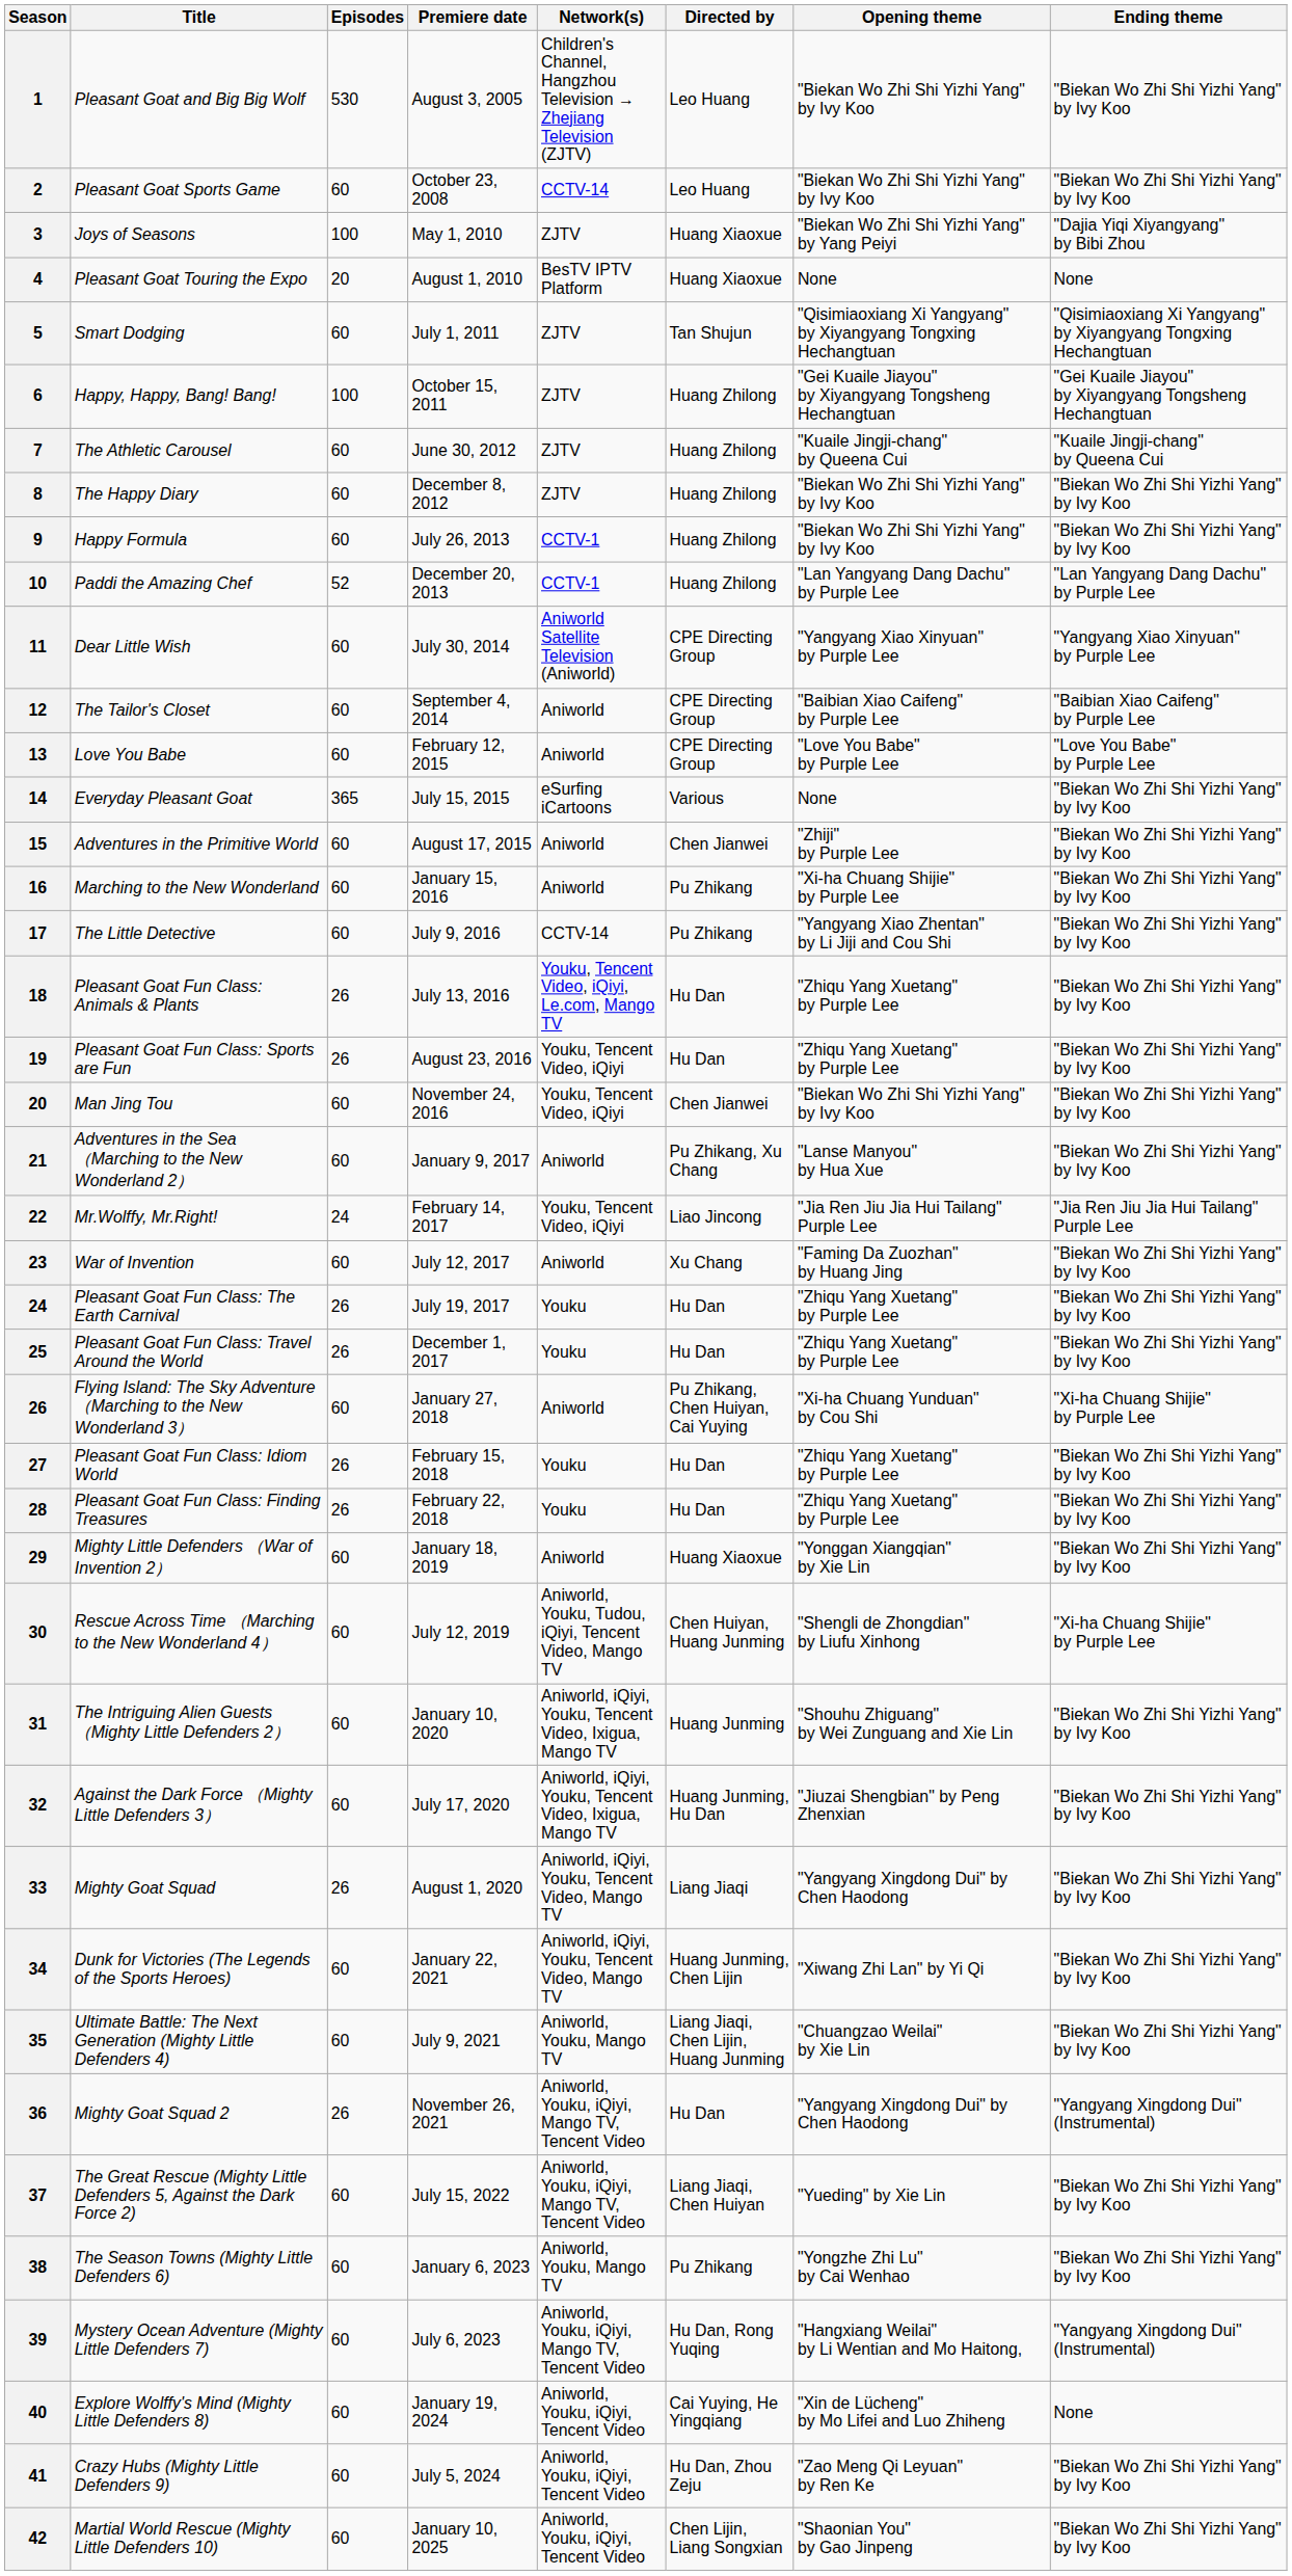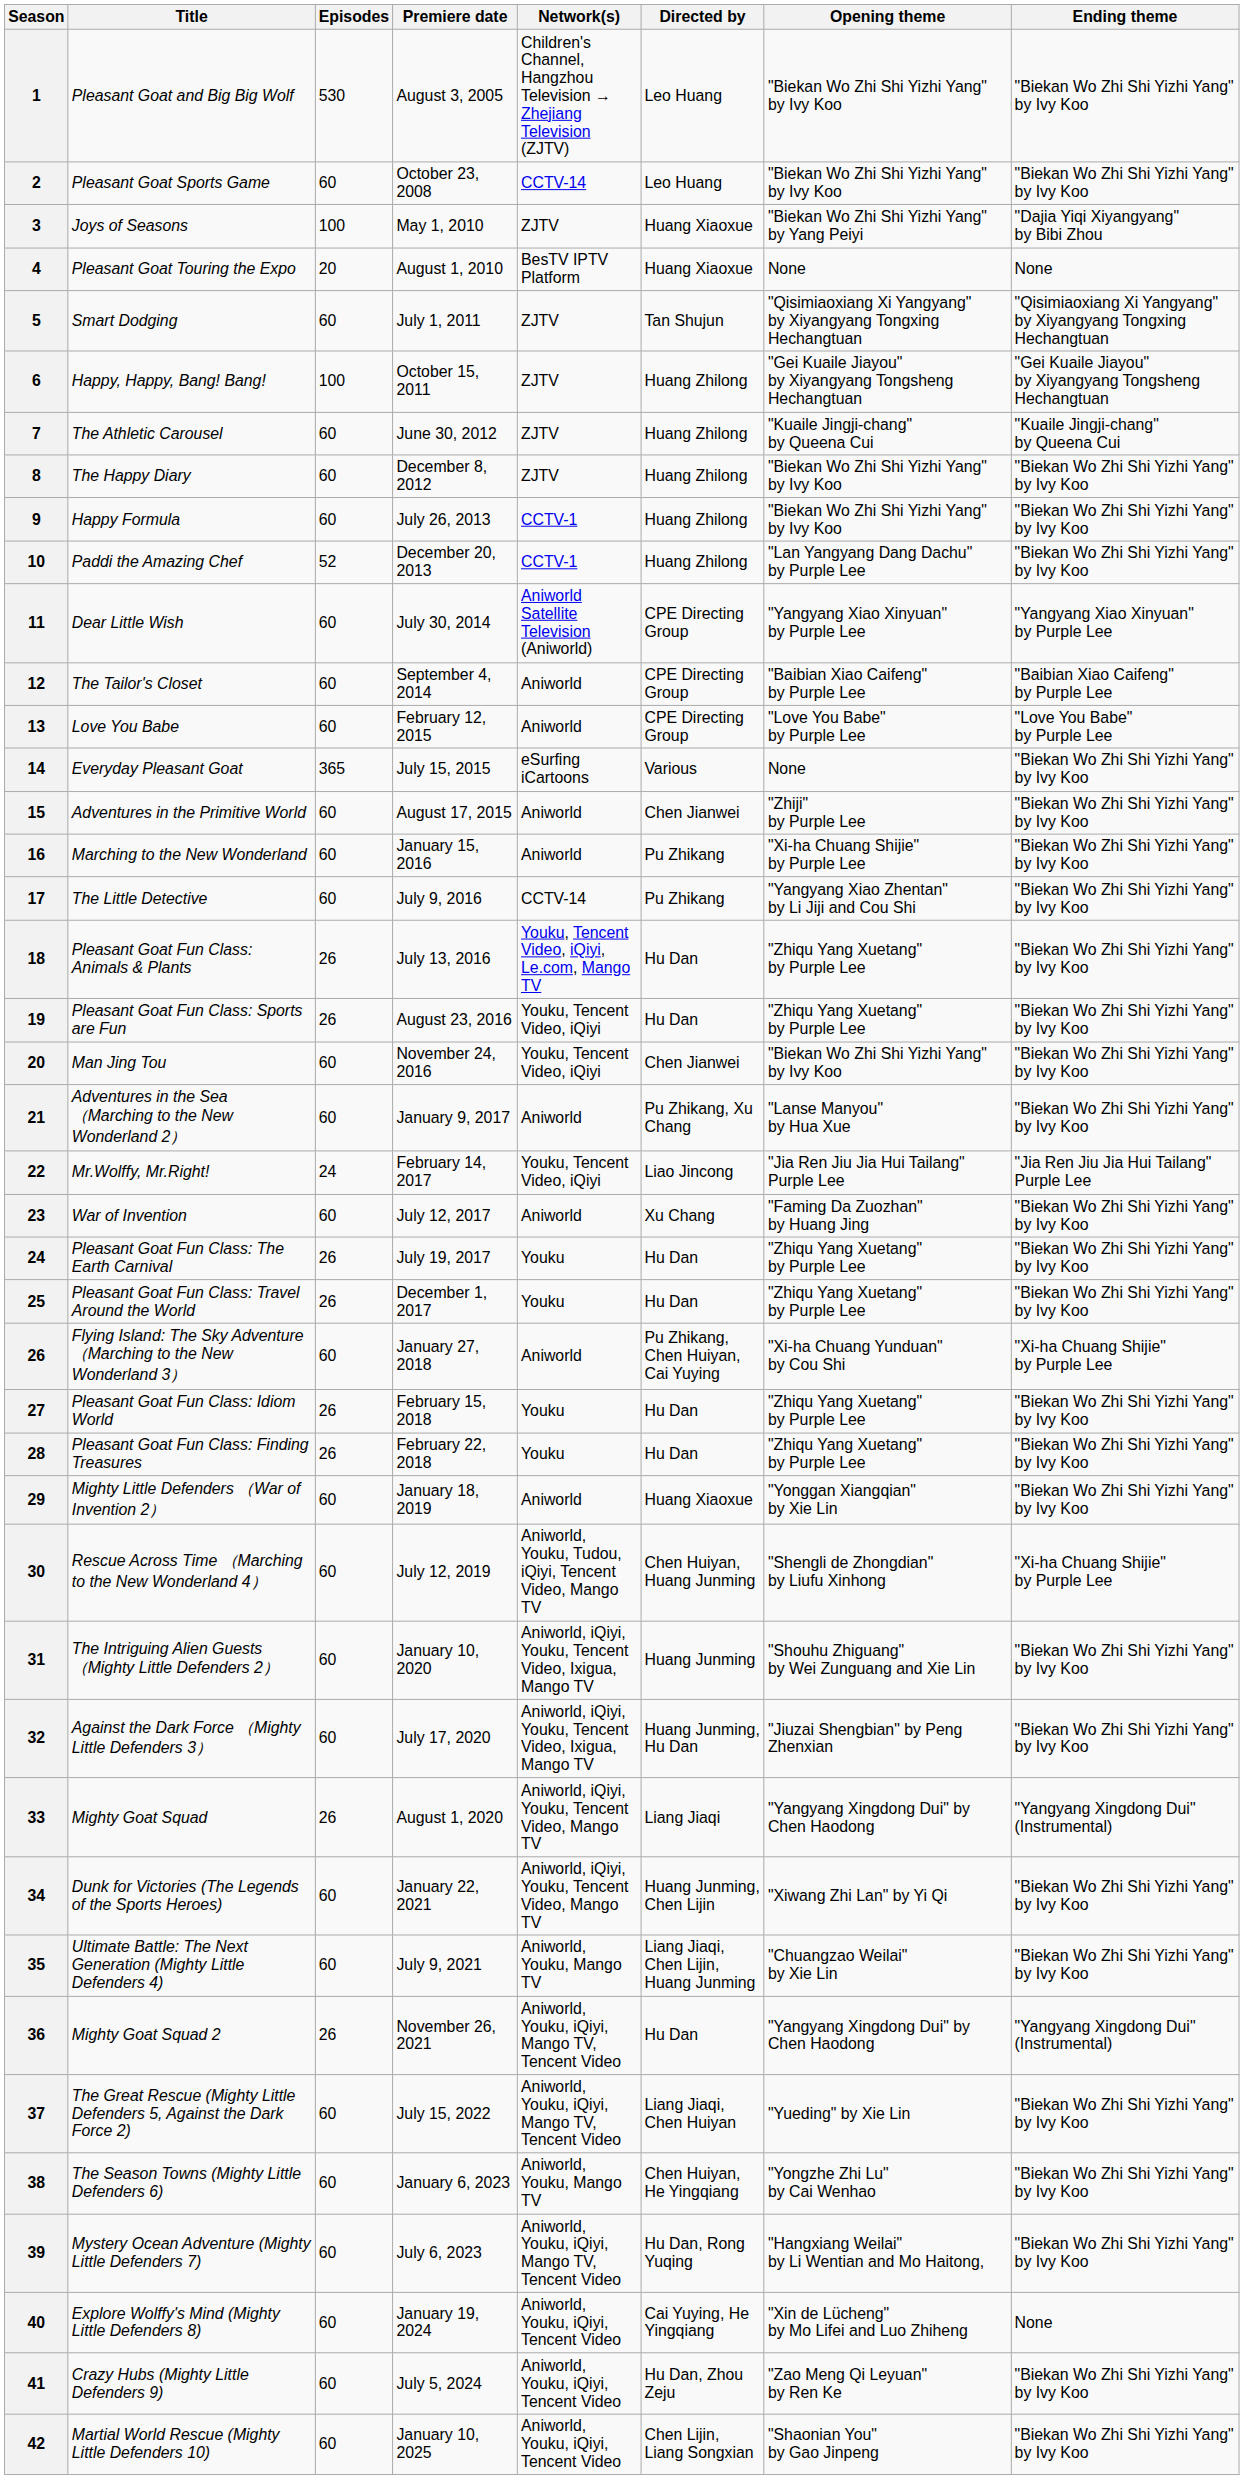10 | Ending theme: "Lan Yangyang Dang Dachu" by Purple Lee -> "Biekan Wo Zhi Shi Yizhi Yang" by Ivy Koo
33 | Ending theme: "Biekan Wo Zhi Shi Yizhi Yang" by Ivy Koo -> "Yangyang Xingdong Dui" (Instrumental)
38 | Directed by: Pu Zhikang -> Chen Huiyan, He Yingqiang
39 | Ending theme: "Yangyang Xingdong Dui" (Instrumental) -> "Biekan Wo Zhi Shi Yizhi Yang" by Ivy Koo
